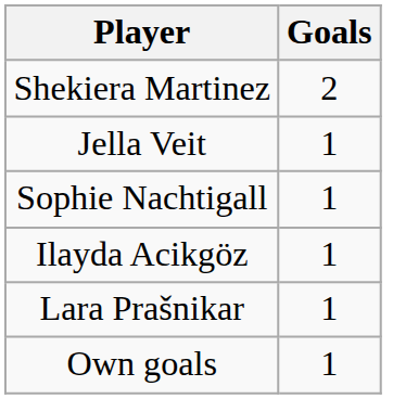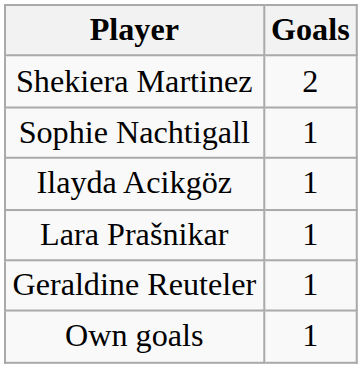- row: Jella Veit | 1
+ row: Geraldine Reuteler | 1
